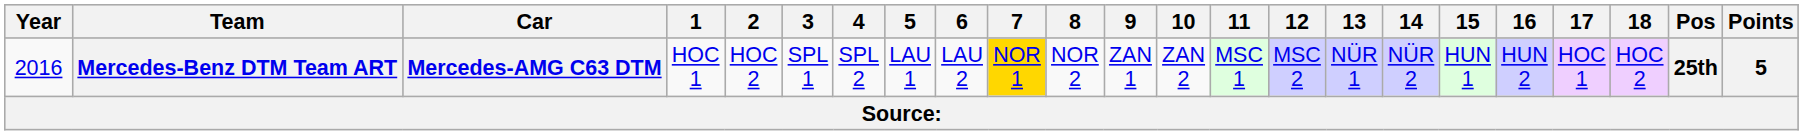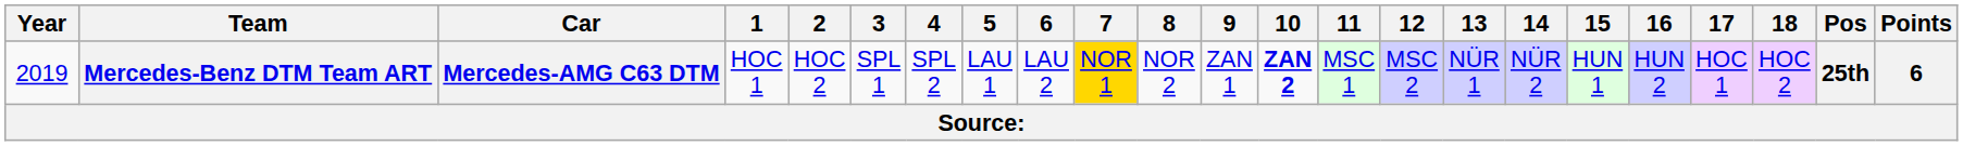Mercedes-Benz DTM Team ART | Year: 2016 -> 2019
Mercedes-Benz DTM Team ART | 10: normal -> bold
Mercedes-Benz DTM Team ART | Points: 5 -> 6
